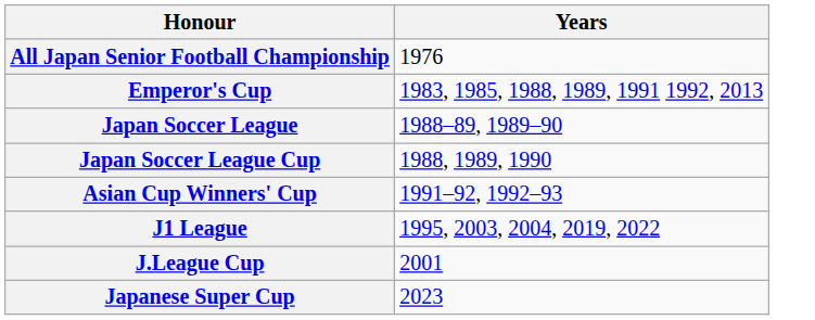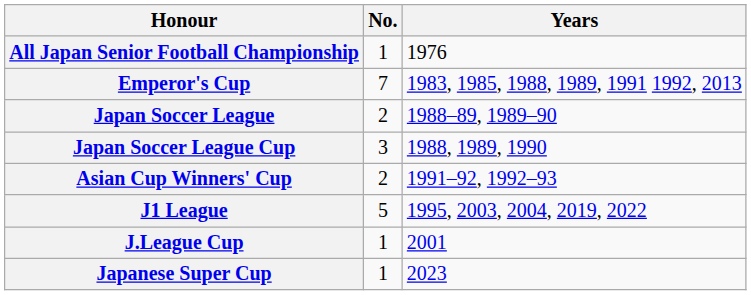+ column: No. | 1 | 7 | 2 | 3 | 2 | 5 | 1 | 1
